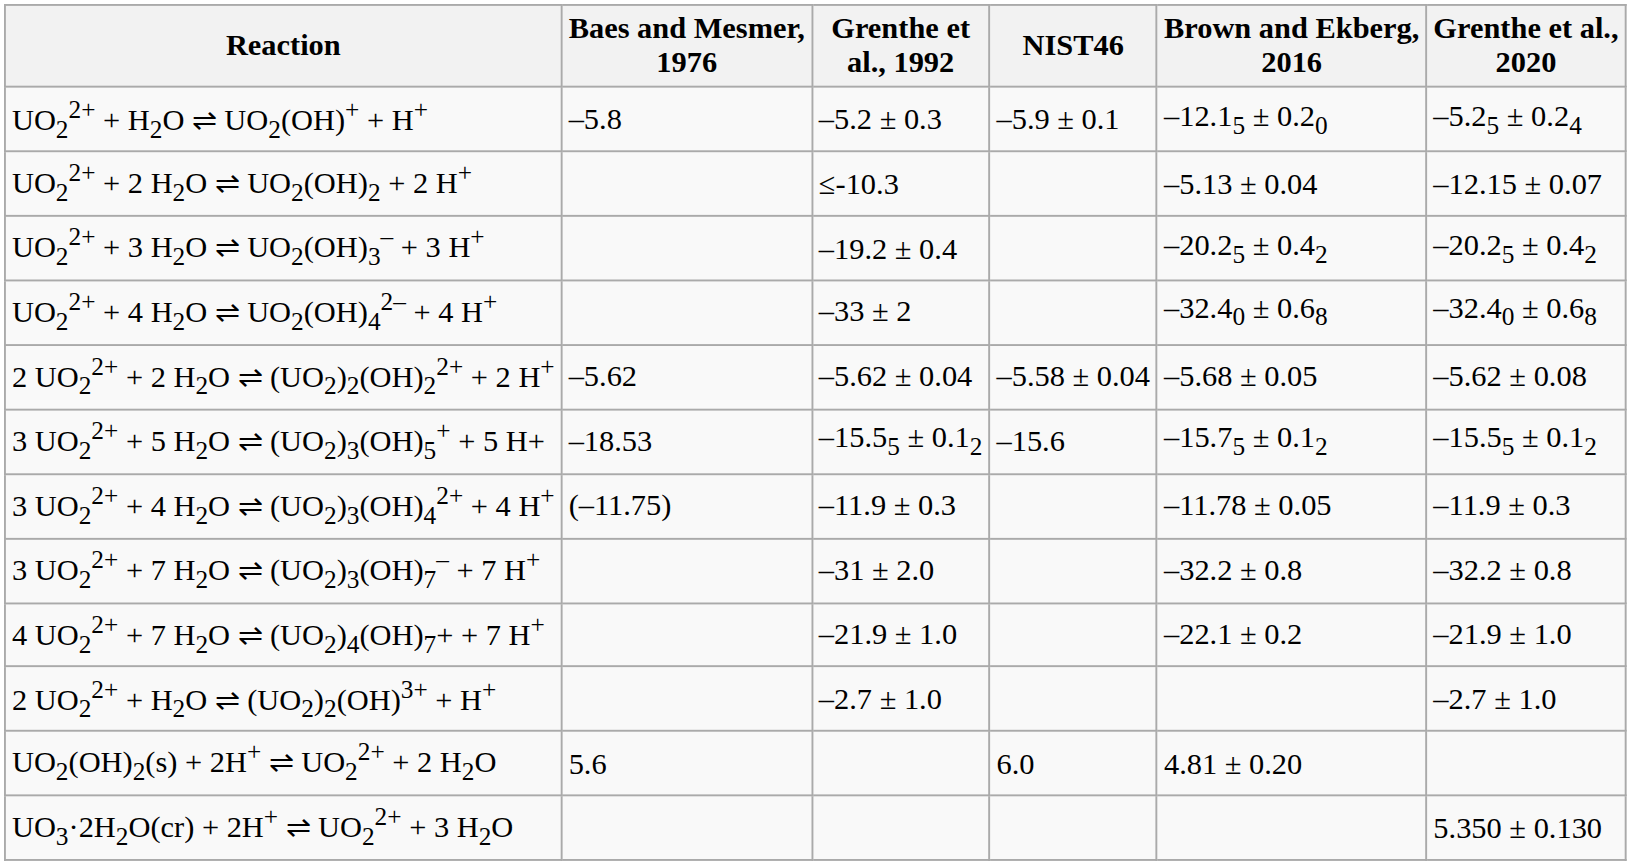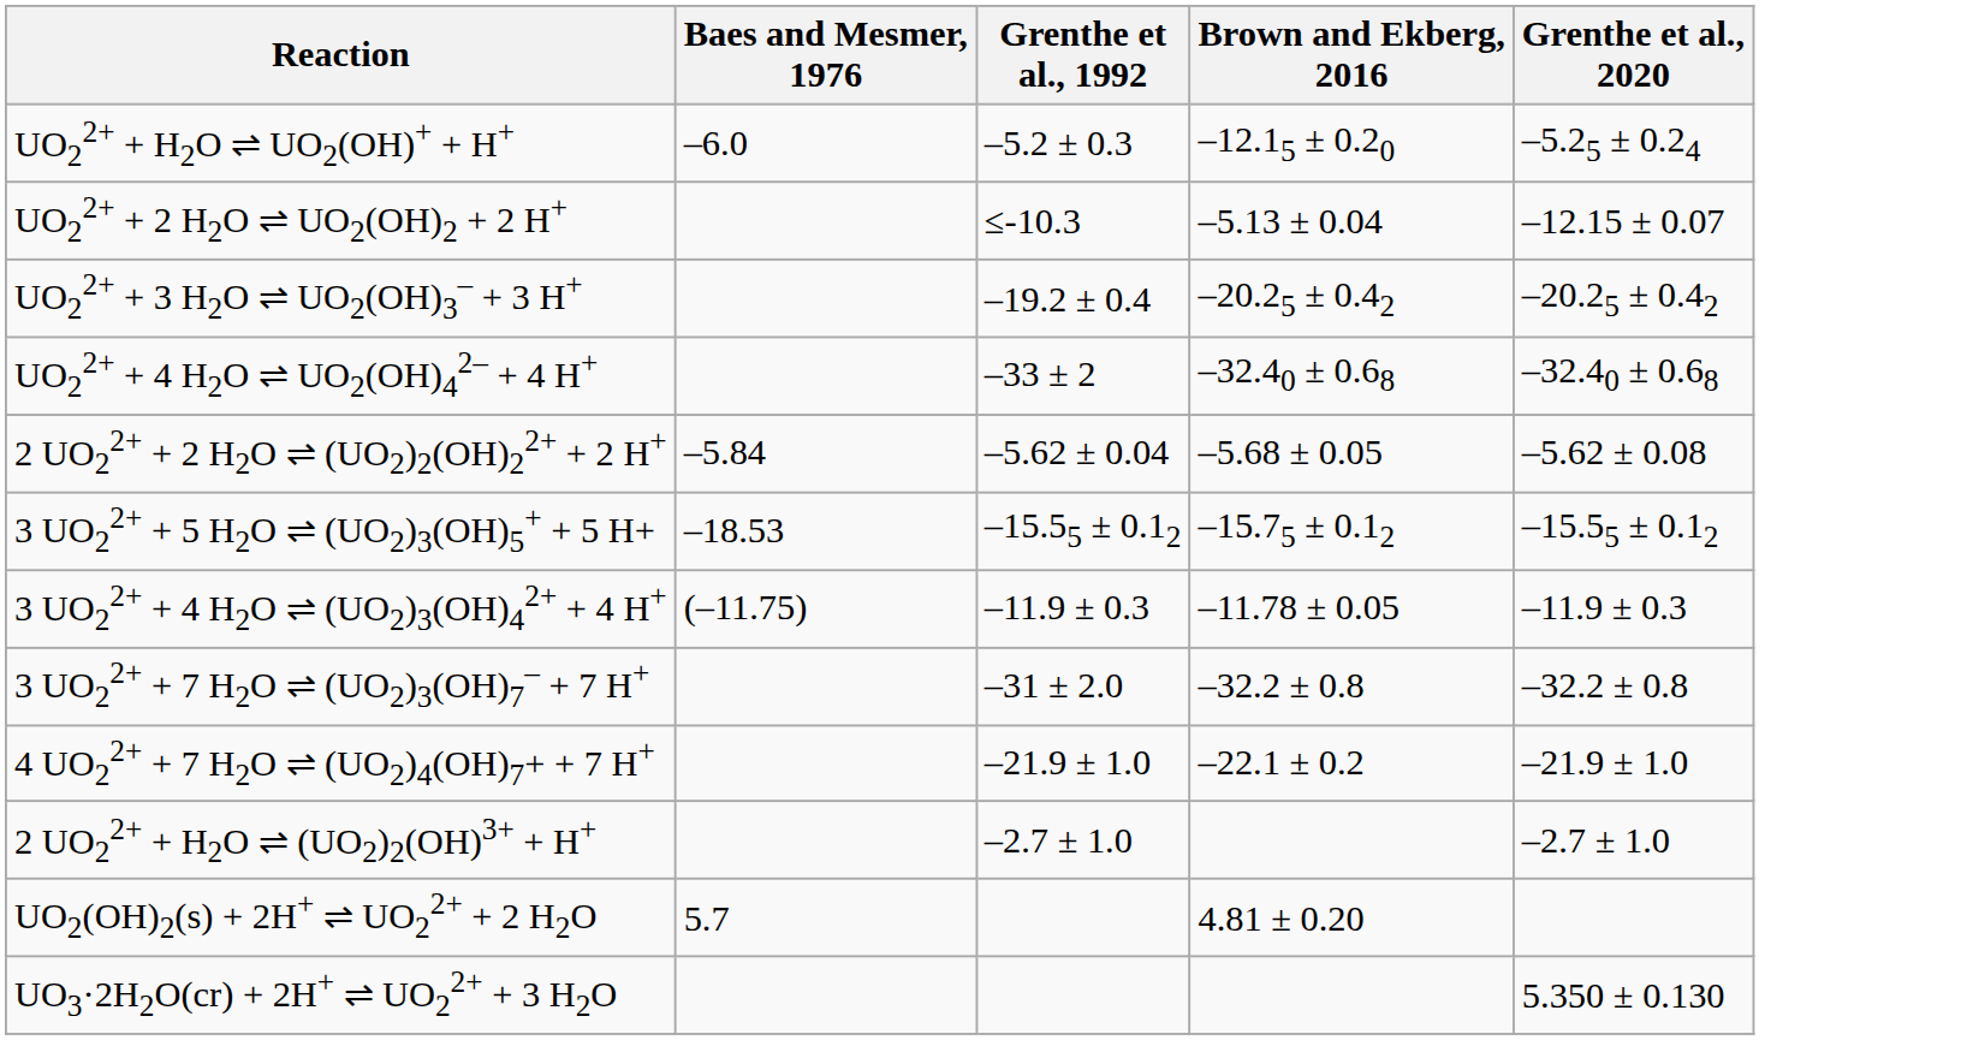- column: NIST46 | –5.9 ± 0.1 | –5.58 ± 0.04 | –15.6 | 6.0
UO22+ + H2O ⇌ UO2(OH)+ + H+ | Baes and Mesmer, 1976: –5.8 -> –6.0
2 UO22+ + 2 H2O ⇌ (UO2)2(OH)22+ + 2 H+ | Baes and Mesmer, 1976: –5.62 -> –5.84
UO2(OH)2(s) + 2H+ ⇌ UO22+ + 2 H2O | Baes and Mesmer, 1976: 5.6 -> 5.7
